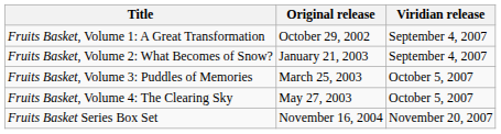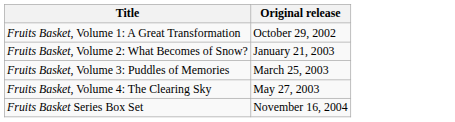- column: Viridian release | September 4, 2007 | September 4, 2007 | October 5, 2007 | October 5, 2007 | November 20, 2007
